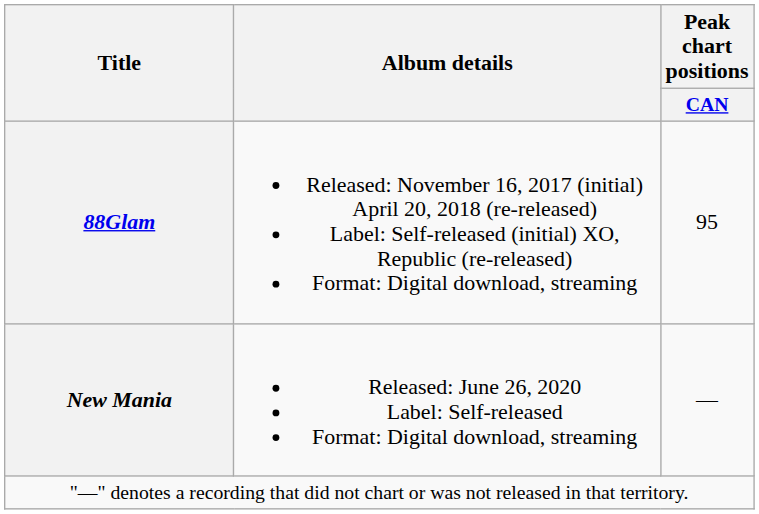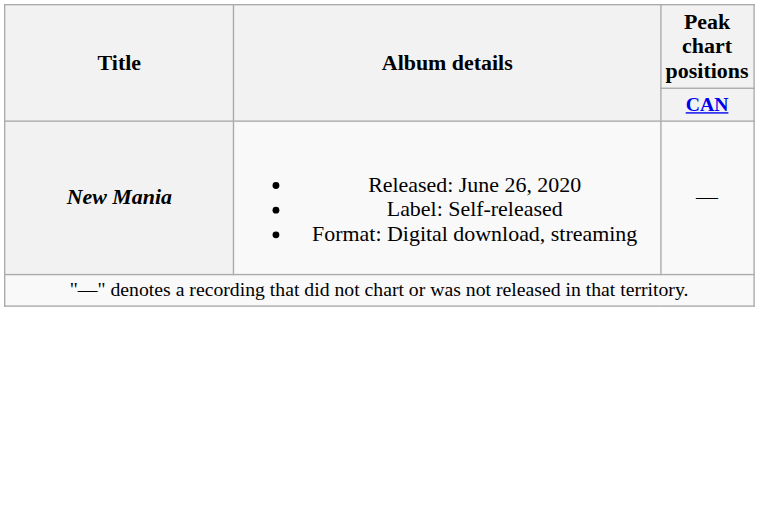- row: 88Glam | Released: November 16, 2017 (initial) April 20, 2018 (re-released) Label: Self-released (initial) XO, Republic (re-released) Format: Digital download, streaming | 95
